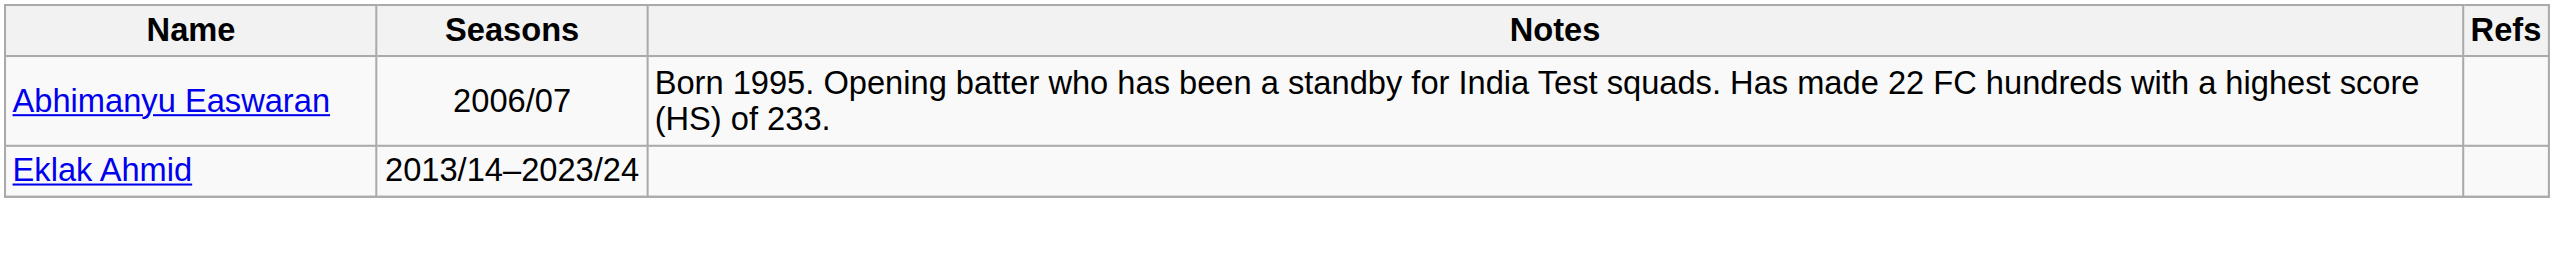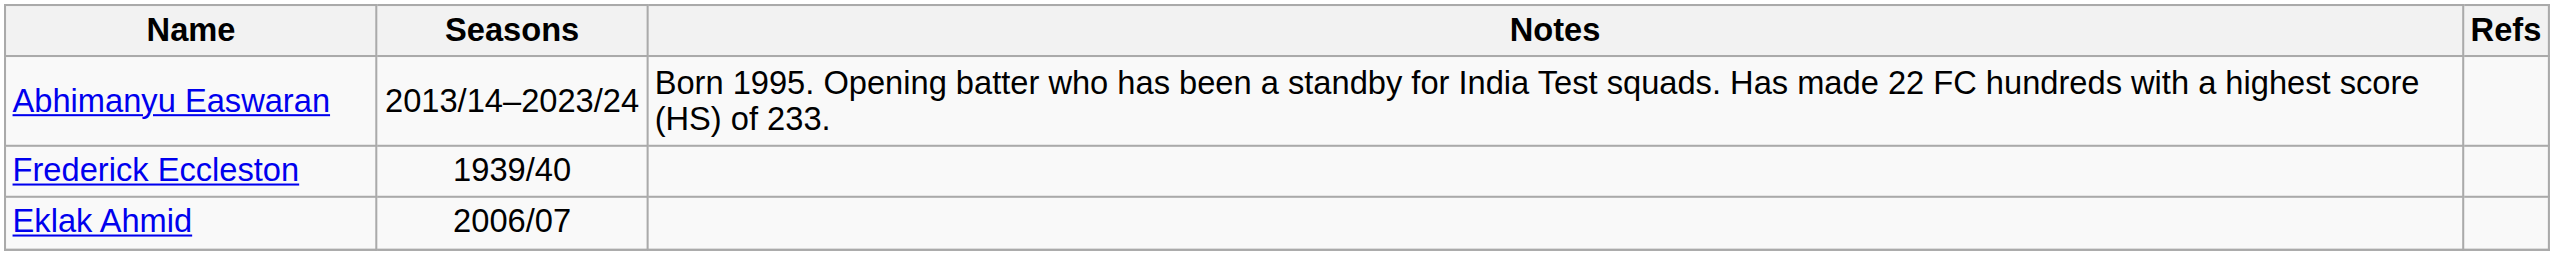Abhimanyu Easwaran | Seasons: 2006/07 -> 2013/14–2023/24
+ row: Frederick Eccleston | 1939/40
Eklak Ahmid | Seasons: 2013/14–2023/24 -> 2006/07
